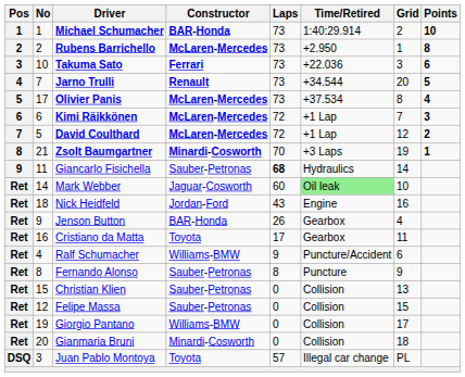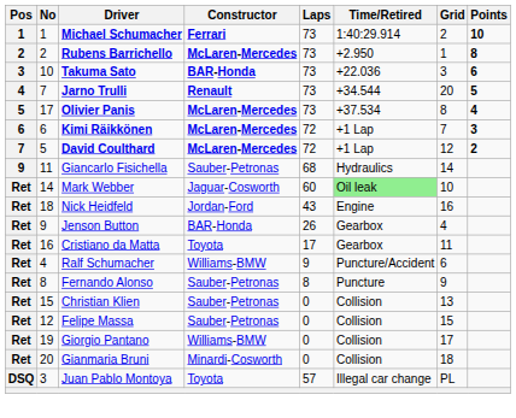Michael Schumacher | Constructor: BAR-Honda -> Ferrari
Takuma Sato | Constructor: Ferrari -> BAR-Honda
- row: 8 | 21 | Zsolt Baumgartner | Minardi-Cosworth | 70 | +3 Laps | 19 | 1
Giancarlo Fisichella | Laps: bold -> normal
